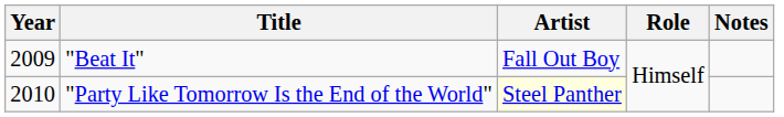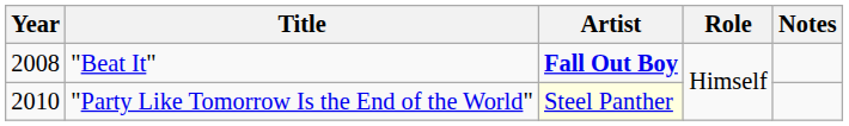"Beat It" | Year: 2009 -> 2008
"Beat It" | Artist: normal -> bold
